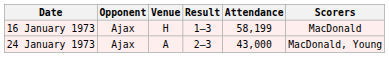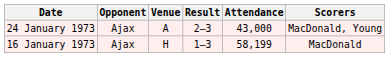rows swapped: 16 January 1973 <-> 24 January 1973
